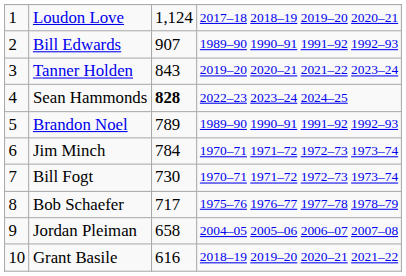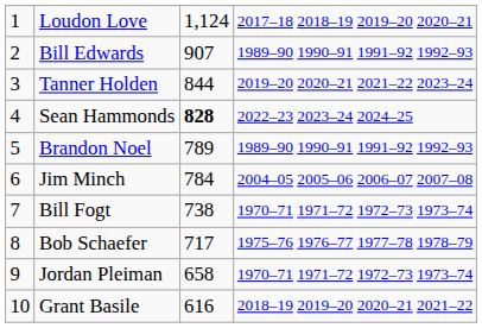Tanner Holden | column 3: 843 -> 844
Jim Minch | column 4: 1970–71 1971–72 1972–73 1973–74 -> 2004–05 2005–06 2006–07 2007–08
Bill Fogt | column 3: 730 -> 738
Jordan Pleiman | column 4: 2004–05 2005–06 2006–07 2007–08 -> 1970–71 1971–72 1972–73 1973–74
